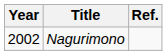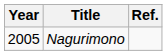Nagurimono | Year: 2002 -> 2005
